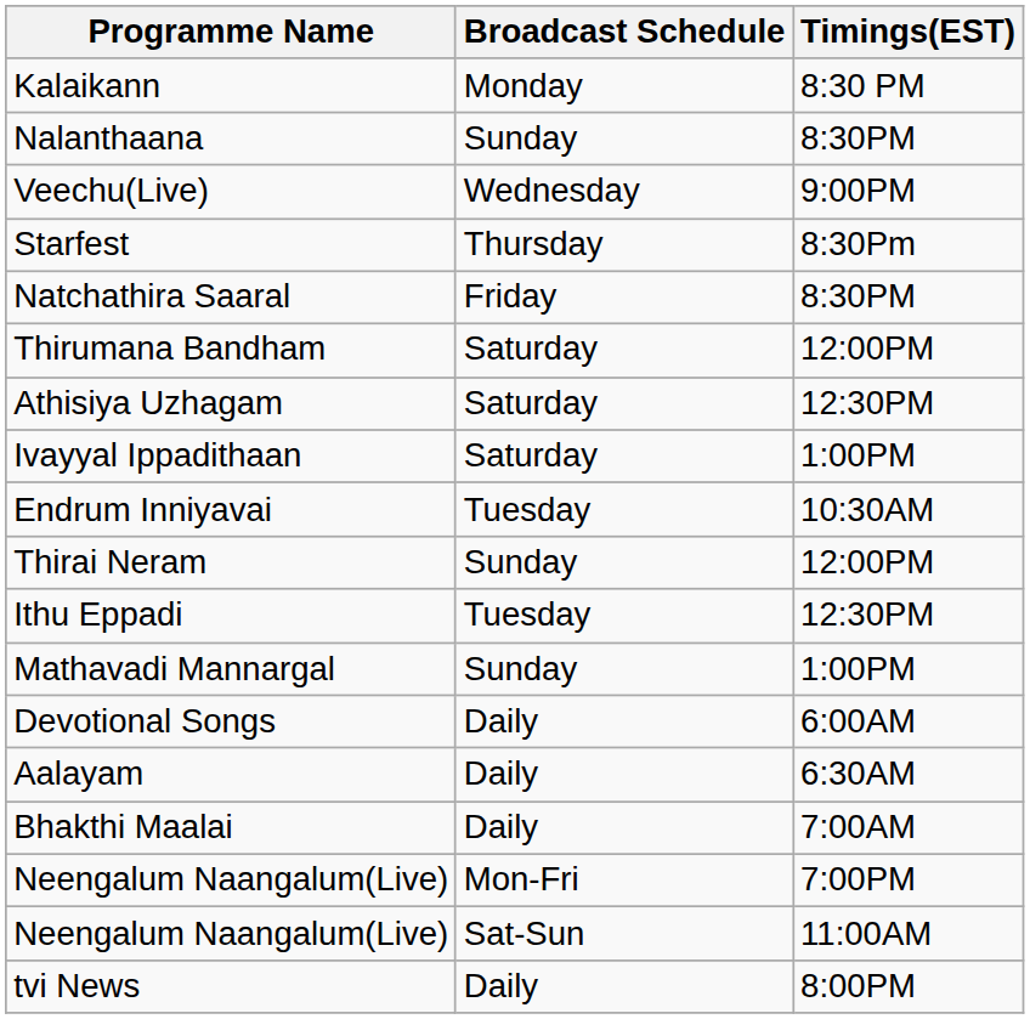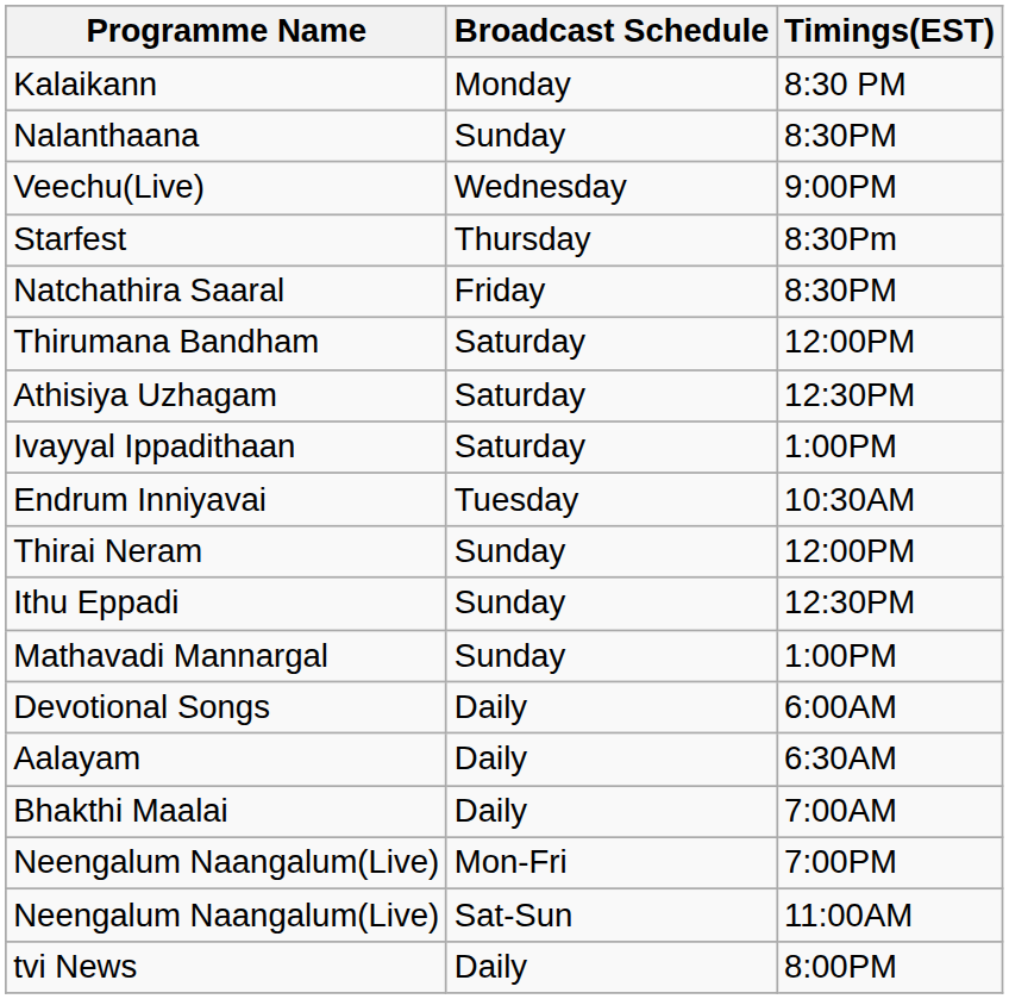Ithu Eppadi | Broadcast Schedule: Tuesday -> Sunday
